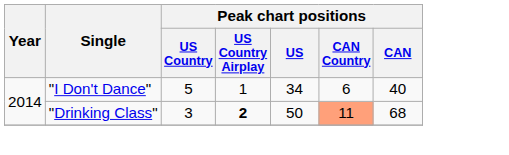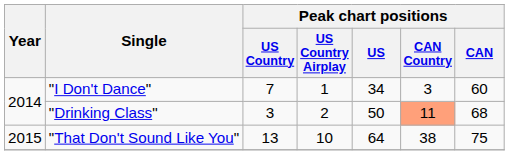"I Don't Dance" | Peak chart positions / US Country: 5 -> 7
"I Don't Dance" | Peak chart positions / CAN Country: 6 -> 3
"I Don't Dance" | Peak chart positions / CAN: 40 -> 60
"Drinking Class" | Peak chart positions / US Country Airplay: bold -> normal
+ row: 2015 | "That Don't Sound Like You" | 13 | 10 | 64 | 38 | 75
